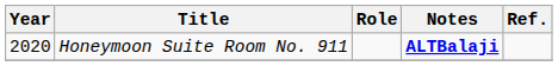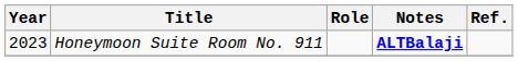Honeymoon Suite Room No. 911 | Year: 2020 -> 2023
